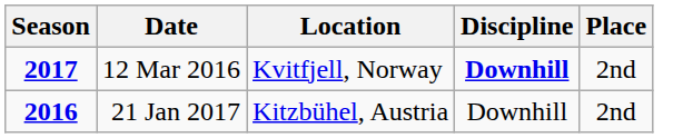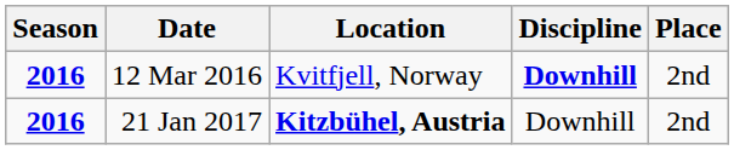12 Mar 2016 | Season: 2017 -> 2016
21 Jan 2017 | Location: normal -> bold
